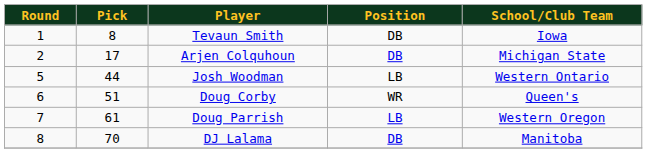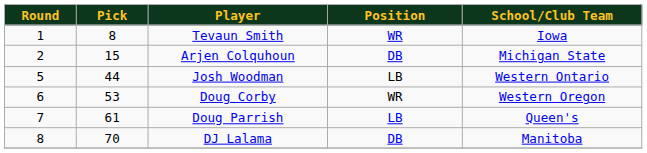Tevaun Smith | Position: DB -> WR
Arjen Colquhoun | Pick: 17 -> 15
Doug Corby | Pick: 51 -> 53
Doug Corby | School/Club Team: Queen's -> Western Oregon
Doug Parrish | School/Club Team: Western Oregon -> Queen's
